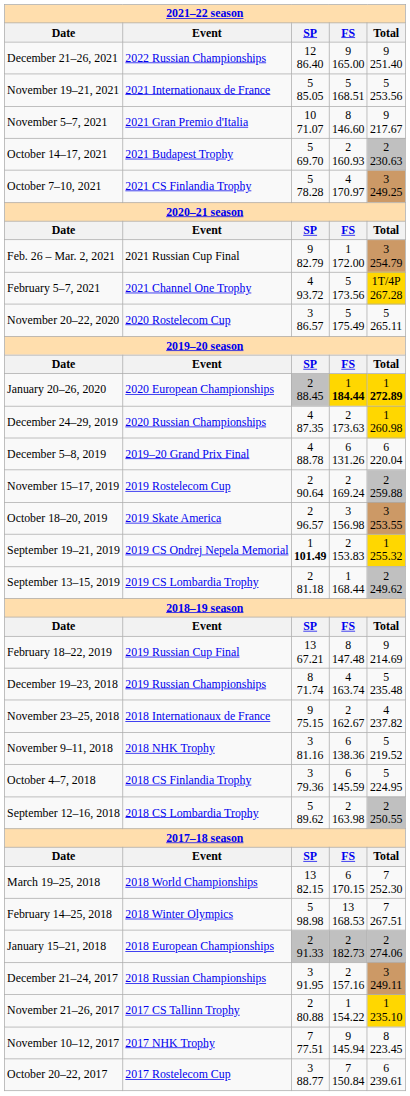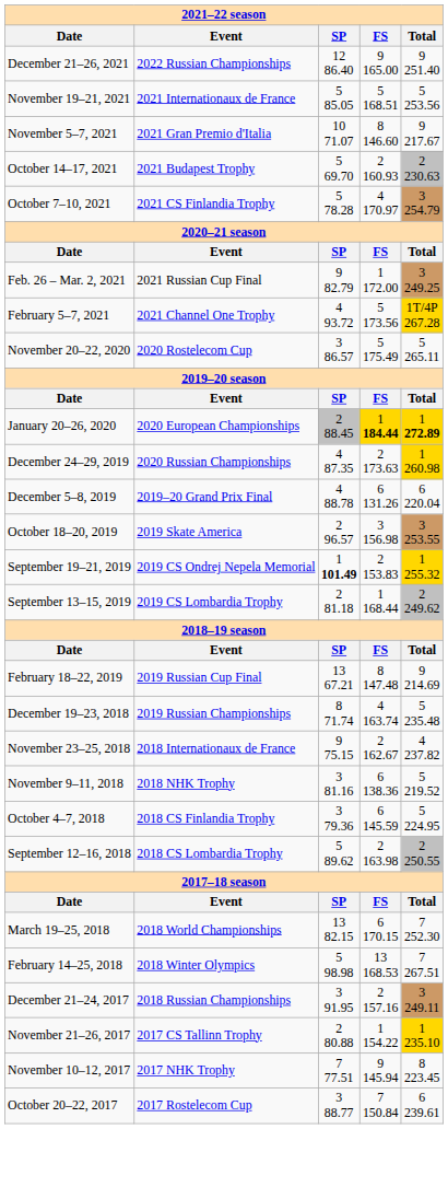October 7–10, 2021 | column 5: 3 249.25 -> 3 254.79
Feb. 26 – Mar. 2, 2021 | column 5: 3 254.79 -> 3 249.25
- row: November 15–17, 2019 | 2019 Rostelecom Cup | 2 90.64 | 2 169.24 | 2 259.88
- row: January 15–21, 2018 | 2018 European Championships | 2 91.33 | 2 182.73 | 2 274.06
